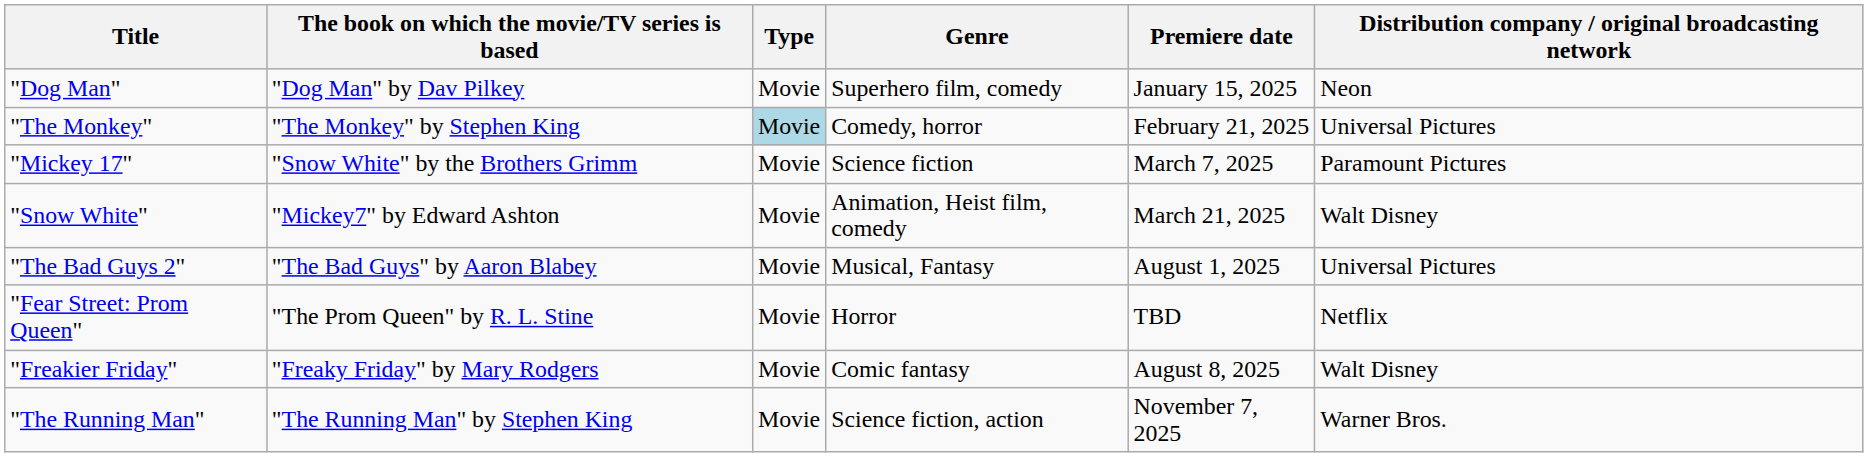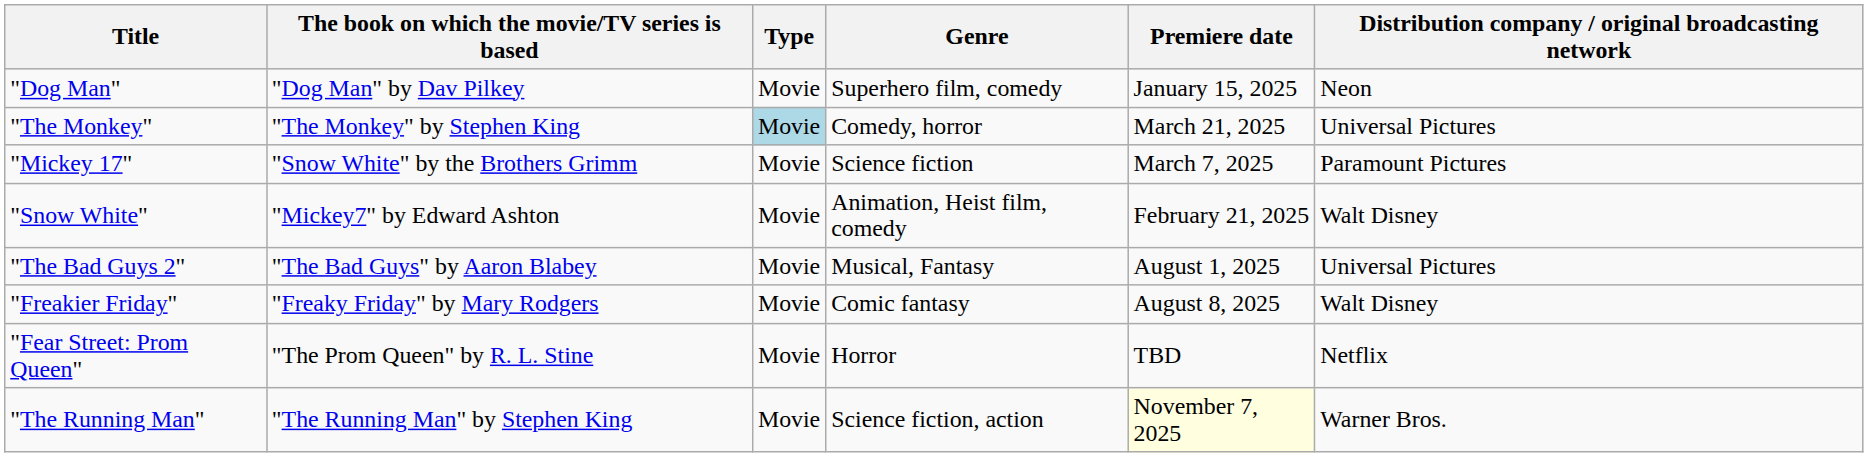"The Monkey" | Premiere date: February 21, 2025 -> March 21, 2025
"Snow White" | Premiere date: March 21, 2025 -> February 21, 2025
rows swapped: "Freakier Friday" <-> "Fear Street: Prom Queen"
"The Running Man" | Premiere date: no background -> lightyellow background
